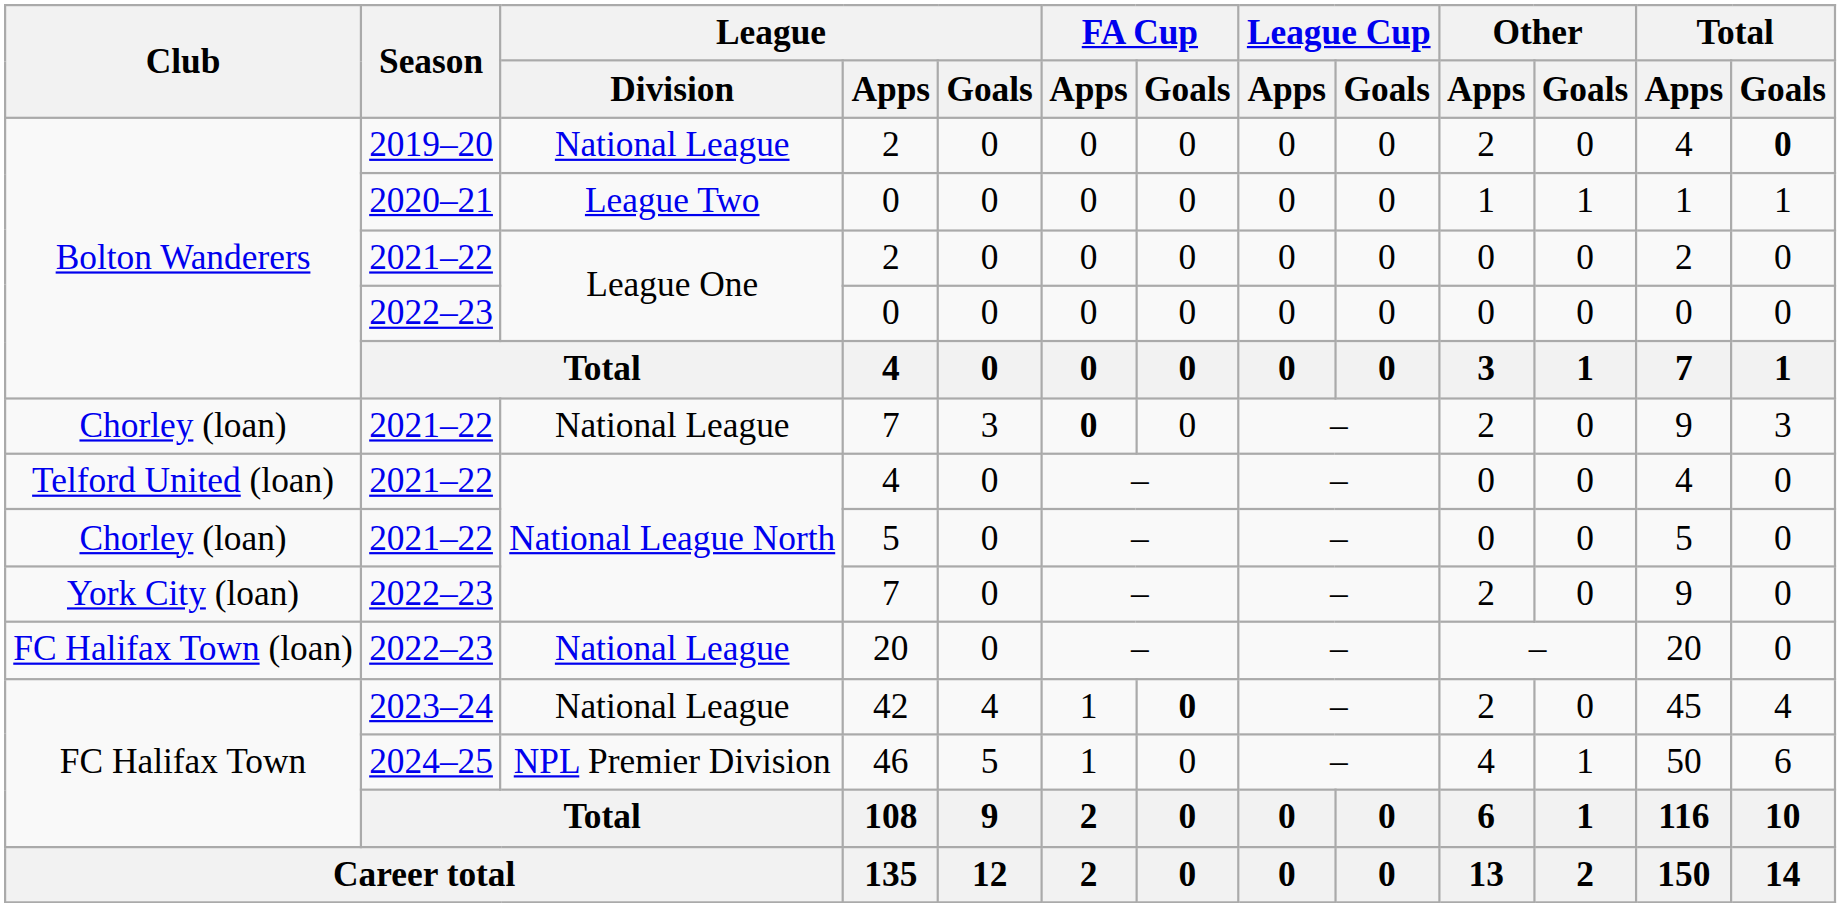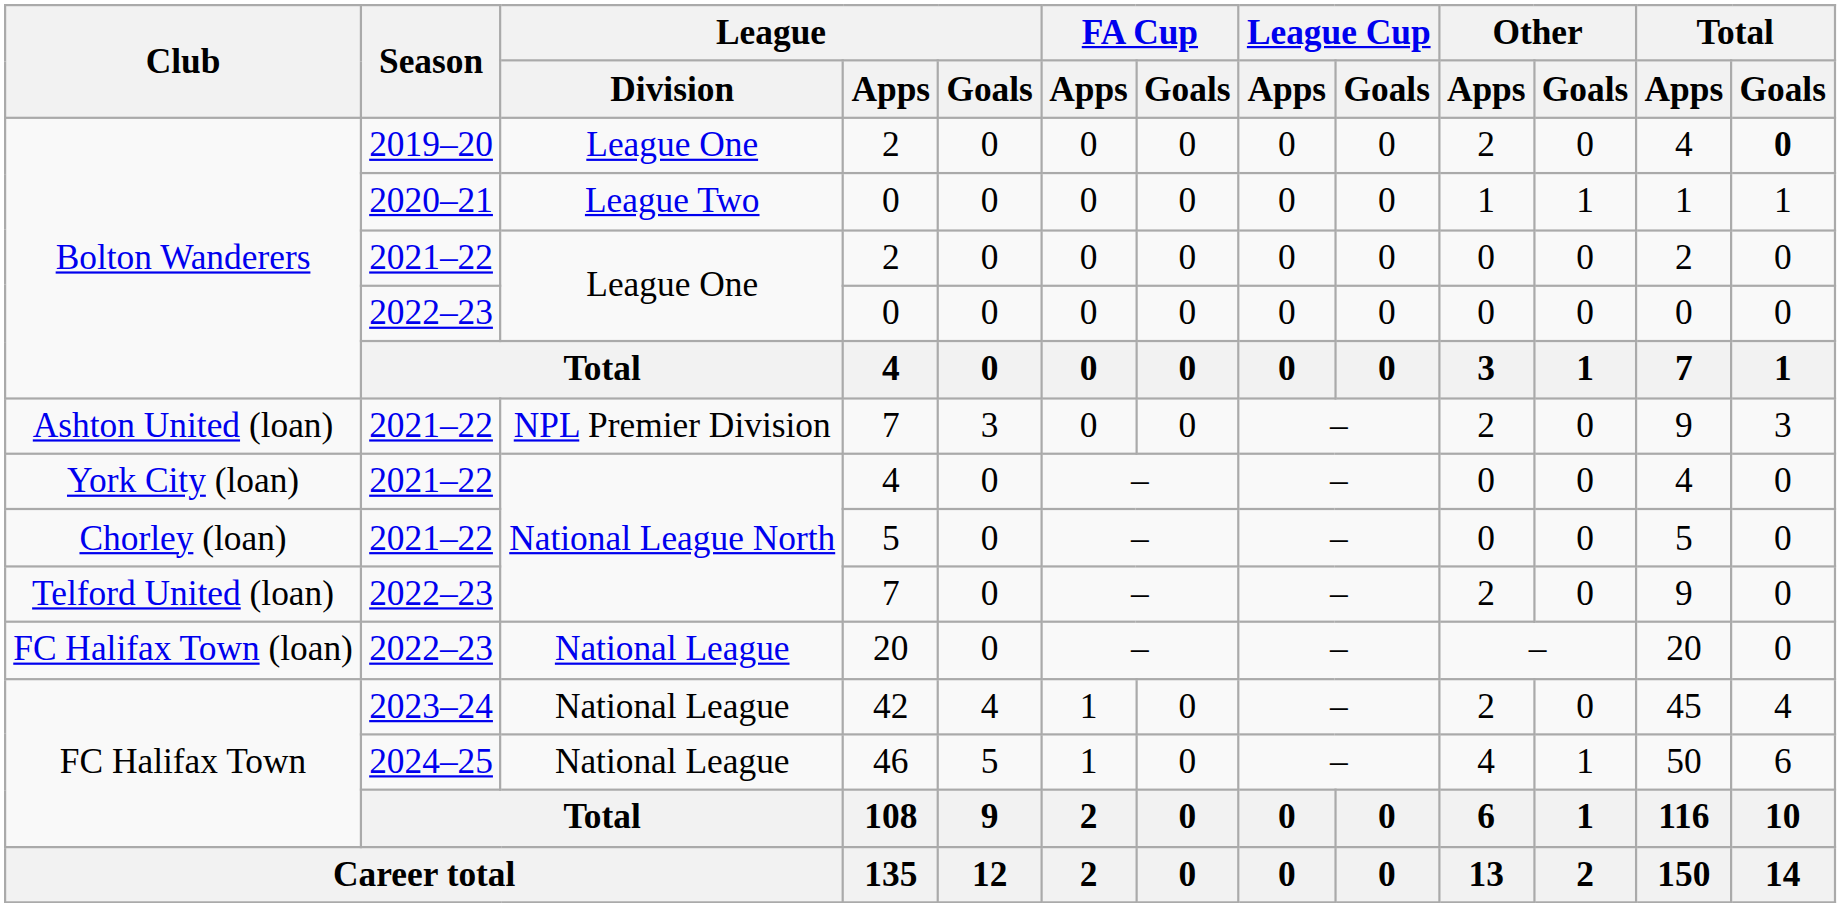2019–20 / 2 | League / Division: National League -> League One
2021–22 / 7 | Club: Chorley (loan) -> Ashton United (loan)
2021–22 / 7 | League / Division: National League -> NPL Premier Division
2021–22 / 7 | FA Cup / Apps: bold -> normal
2021–22 / 4 | Club: Telford United (loan) -> York City (loan)
2022–23 / 7 | Club: York City (loan) -> Telford United (loan)
42 | FA Cup / Goals: bold -> normal
46 | League / Division: NPL Premier Division -> National League
